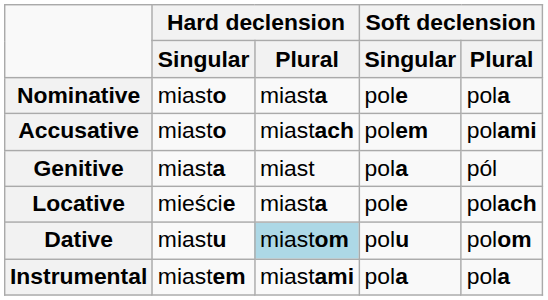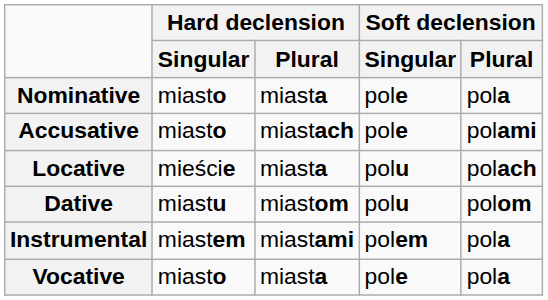Accusative | Soft declension / Singular: polem -> pole
- row: Genitive | miasta | miast | pola | pól
Locative | Soft declension / Singular: pole -> polu
Dative | Hard declension / Plural: lightblue background -> no background
Instrumental | Soft declension / Singular: pola -> polem
+ row: Vocative | miasto | miasta | pole | pola
